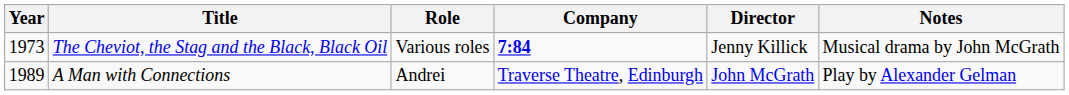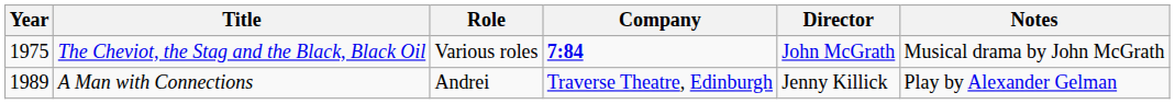The Cheviot, the Stag and the Black, Black Oil | Year: 1973 -> 1975
The Cheviot, the Stag and the Black, Black Oil | Director: Jenny Killick -> John McGrath
A Man with Connections | Director: John McGrath -> Jenny Killick
